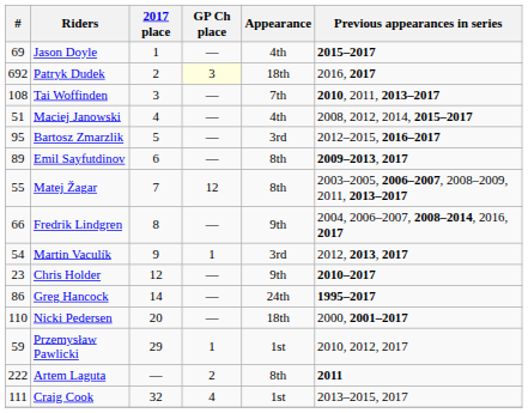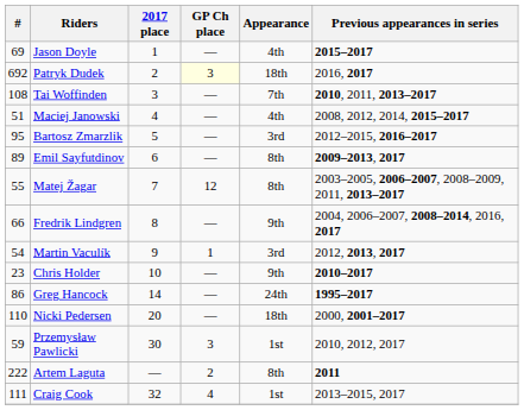Chris Holder | 2017 place: 12 -> 10
Przemysław Pawlicki | 2017 place: 29 -> 30
Przemysław Pawlicki | GP Ch place: 1 -> 3
